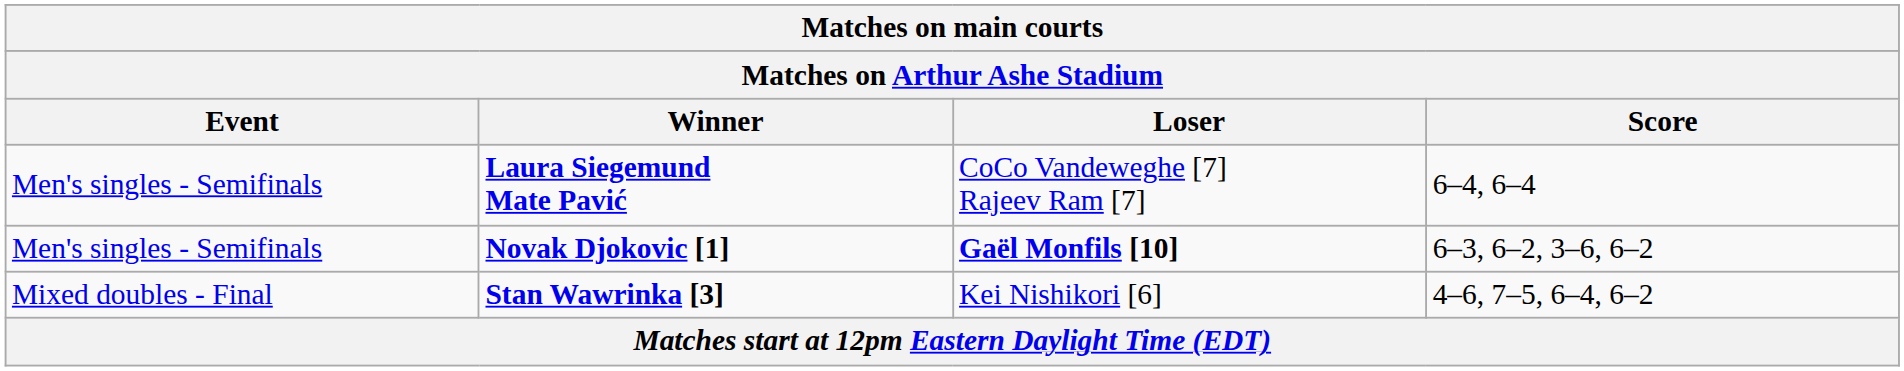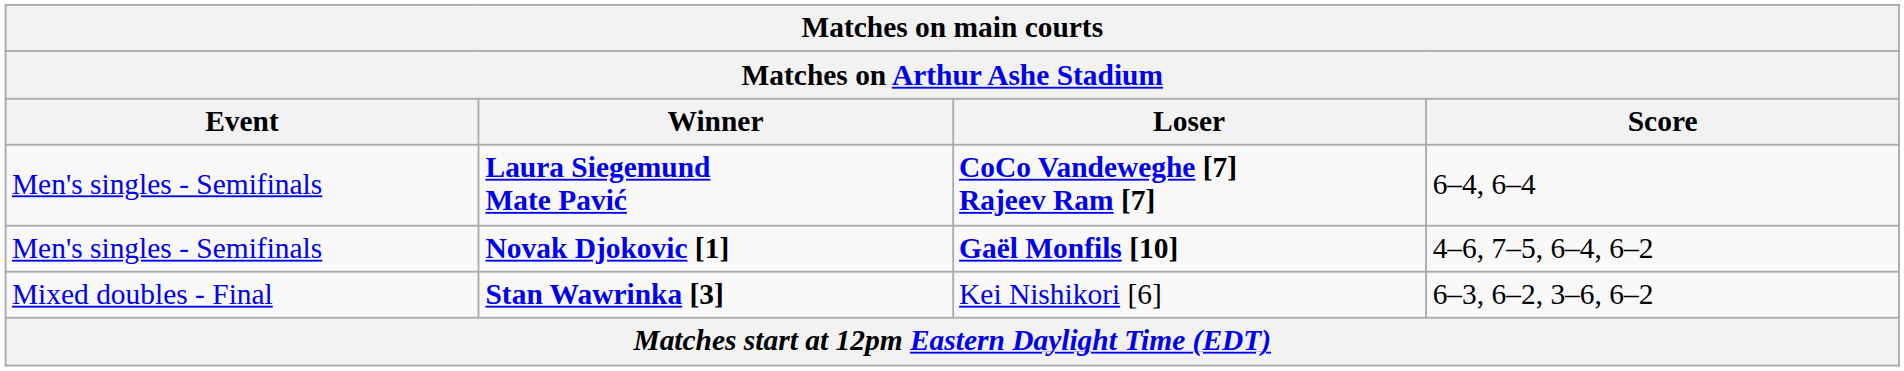Laura Siegemund Mate Pavić | Loser: normal -> bold
Novak Djokovic [1] | Score: 6–3, 6–2, 3–6, 6–2 -> 4–6, 7–5, 6–4, 6–2
Stan Wawrinka [3] | Score: 4–6, 7–5, 6–4, 6–2 -> 6–3, 6–2, 3–6, 6–2
